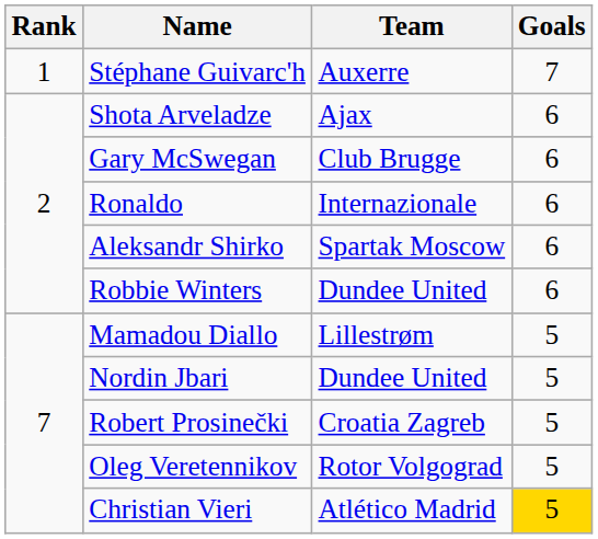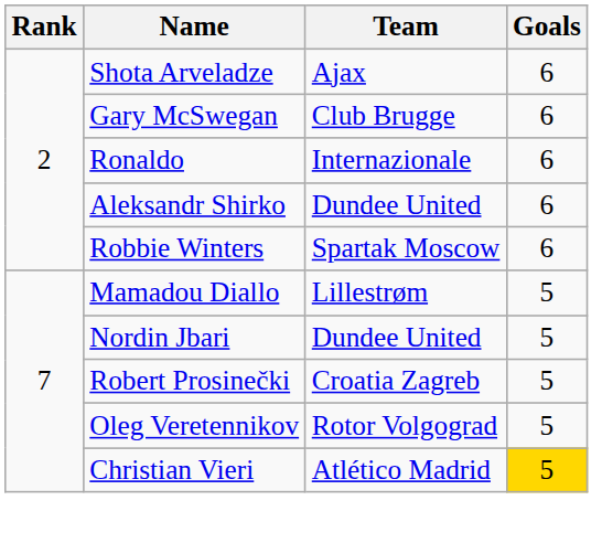- row: 1 | Stéphane Guivarc'h | Auxerre | 7
Aleksandr Shirko | Team: Spartak Moscow -> Dundee United
Robbie Winters | Team: Dundee United -> Spartak Moscow
